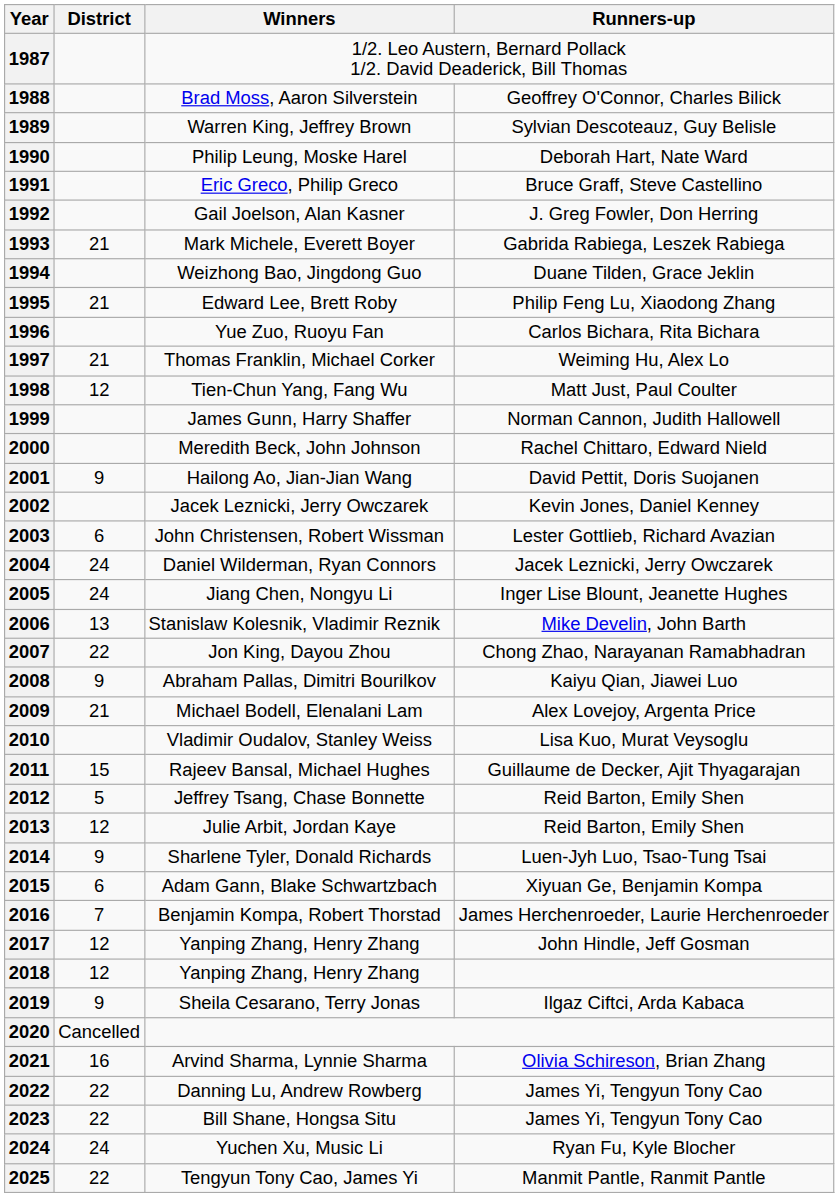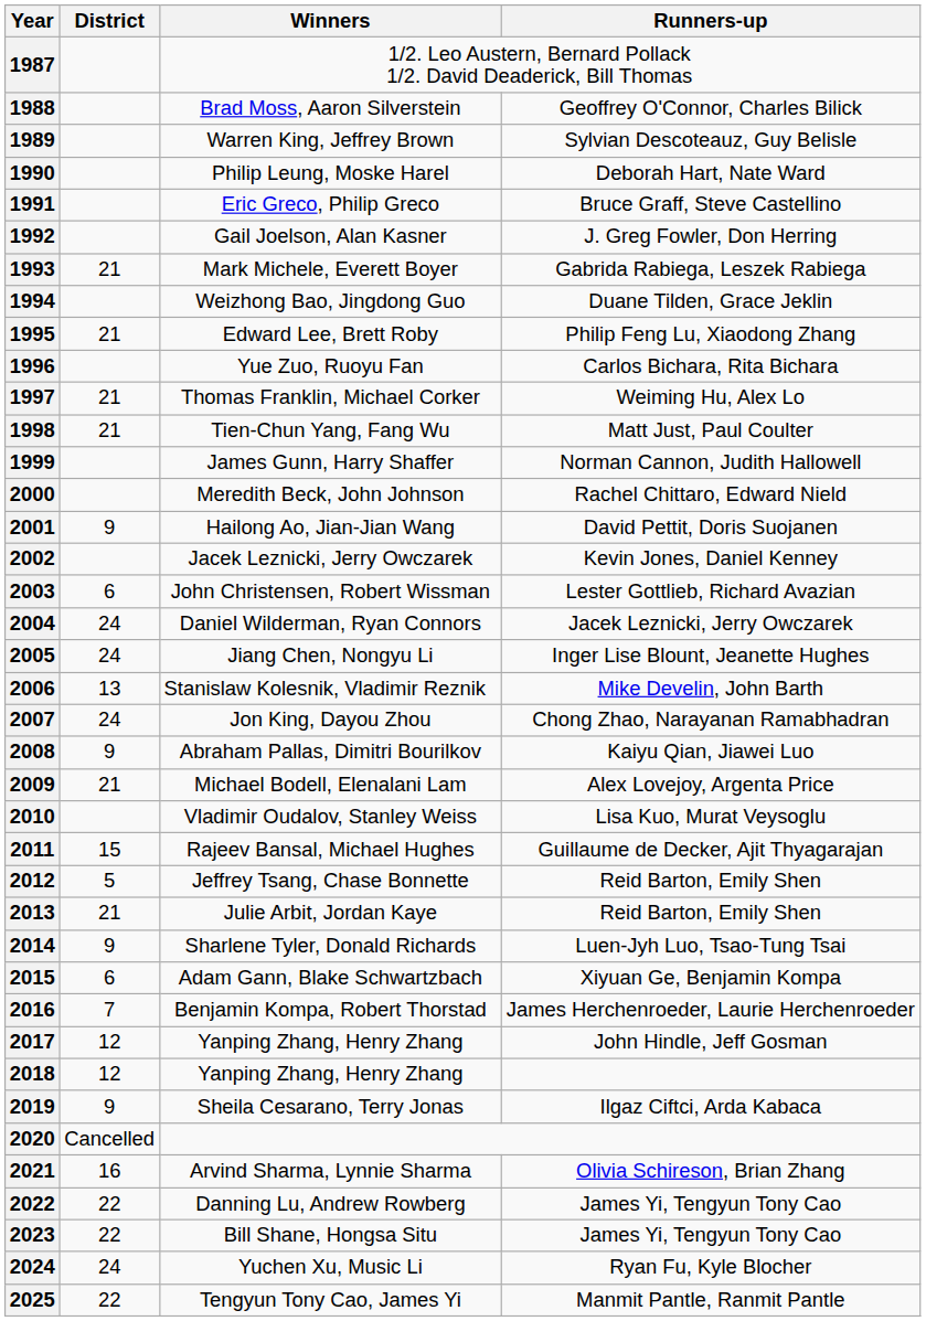1998 | District: 12 -> 21
2007 | District: 22 -> 24
2013 | District: 12 -> 21
